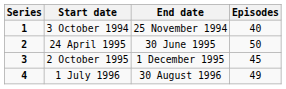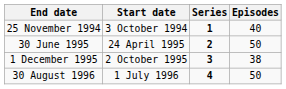columns swapped: Series <-> End date
2 October 1995 | Episodes: 45 -> 38
1 July 1996 | Episodes: 49 -> 50
